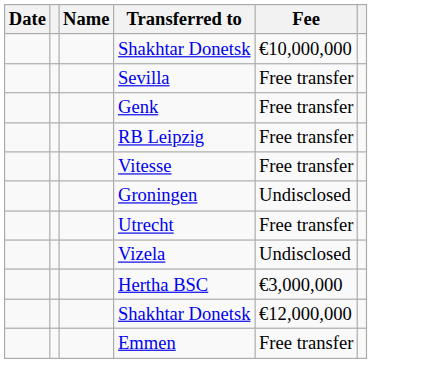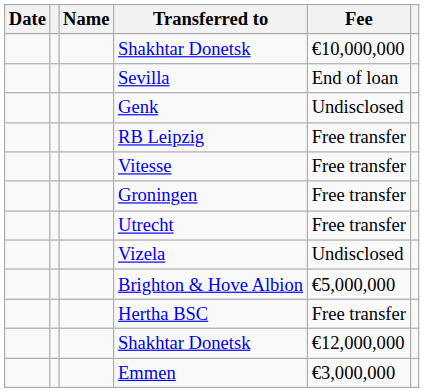Sevilla | Fee: Free transfer -> End of loan
Genk | Fee: Free transfer -> Undisclosed
Groningen | Fee: Undisclosed -> Free transfer
+ row: Brighton & Hove Albion | €5,000,000
Hertha BSC | Fee: €3,000,000 -> Free transfer
Emmen | Fee: Free transfer -> €3,000,000
